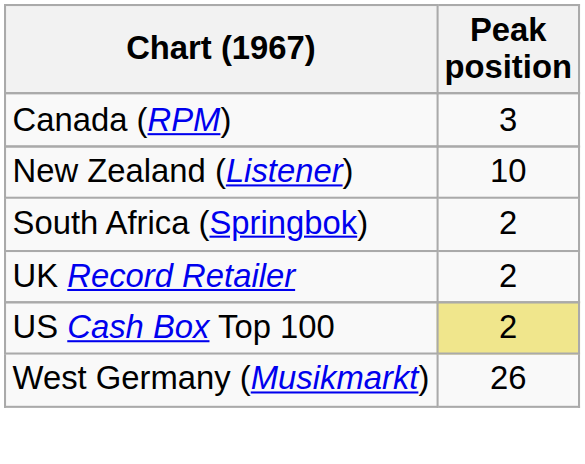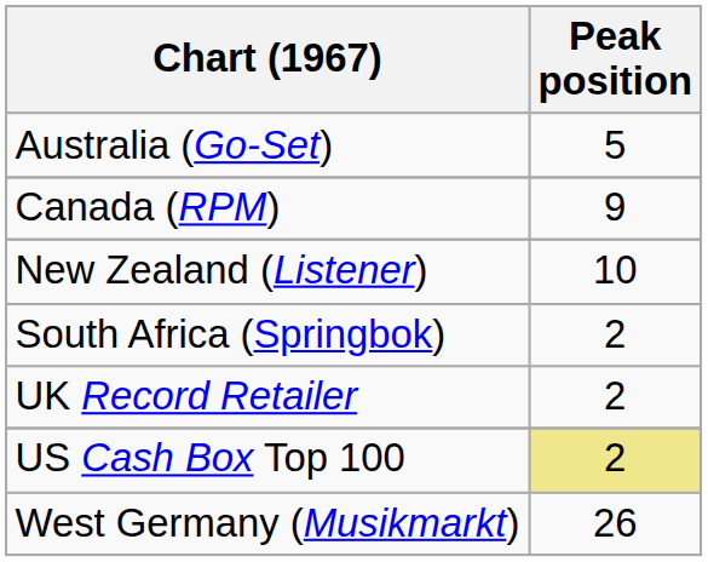+ row: Australia (Go-Set) | 5
Canada (RPM) | Peak position: 3 -> 9
